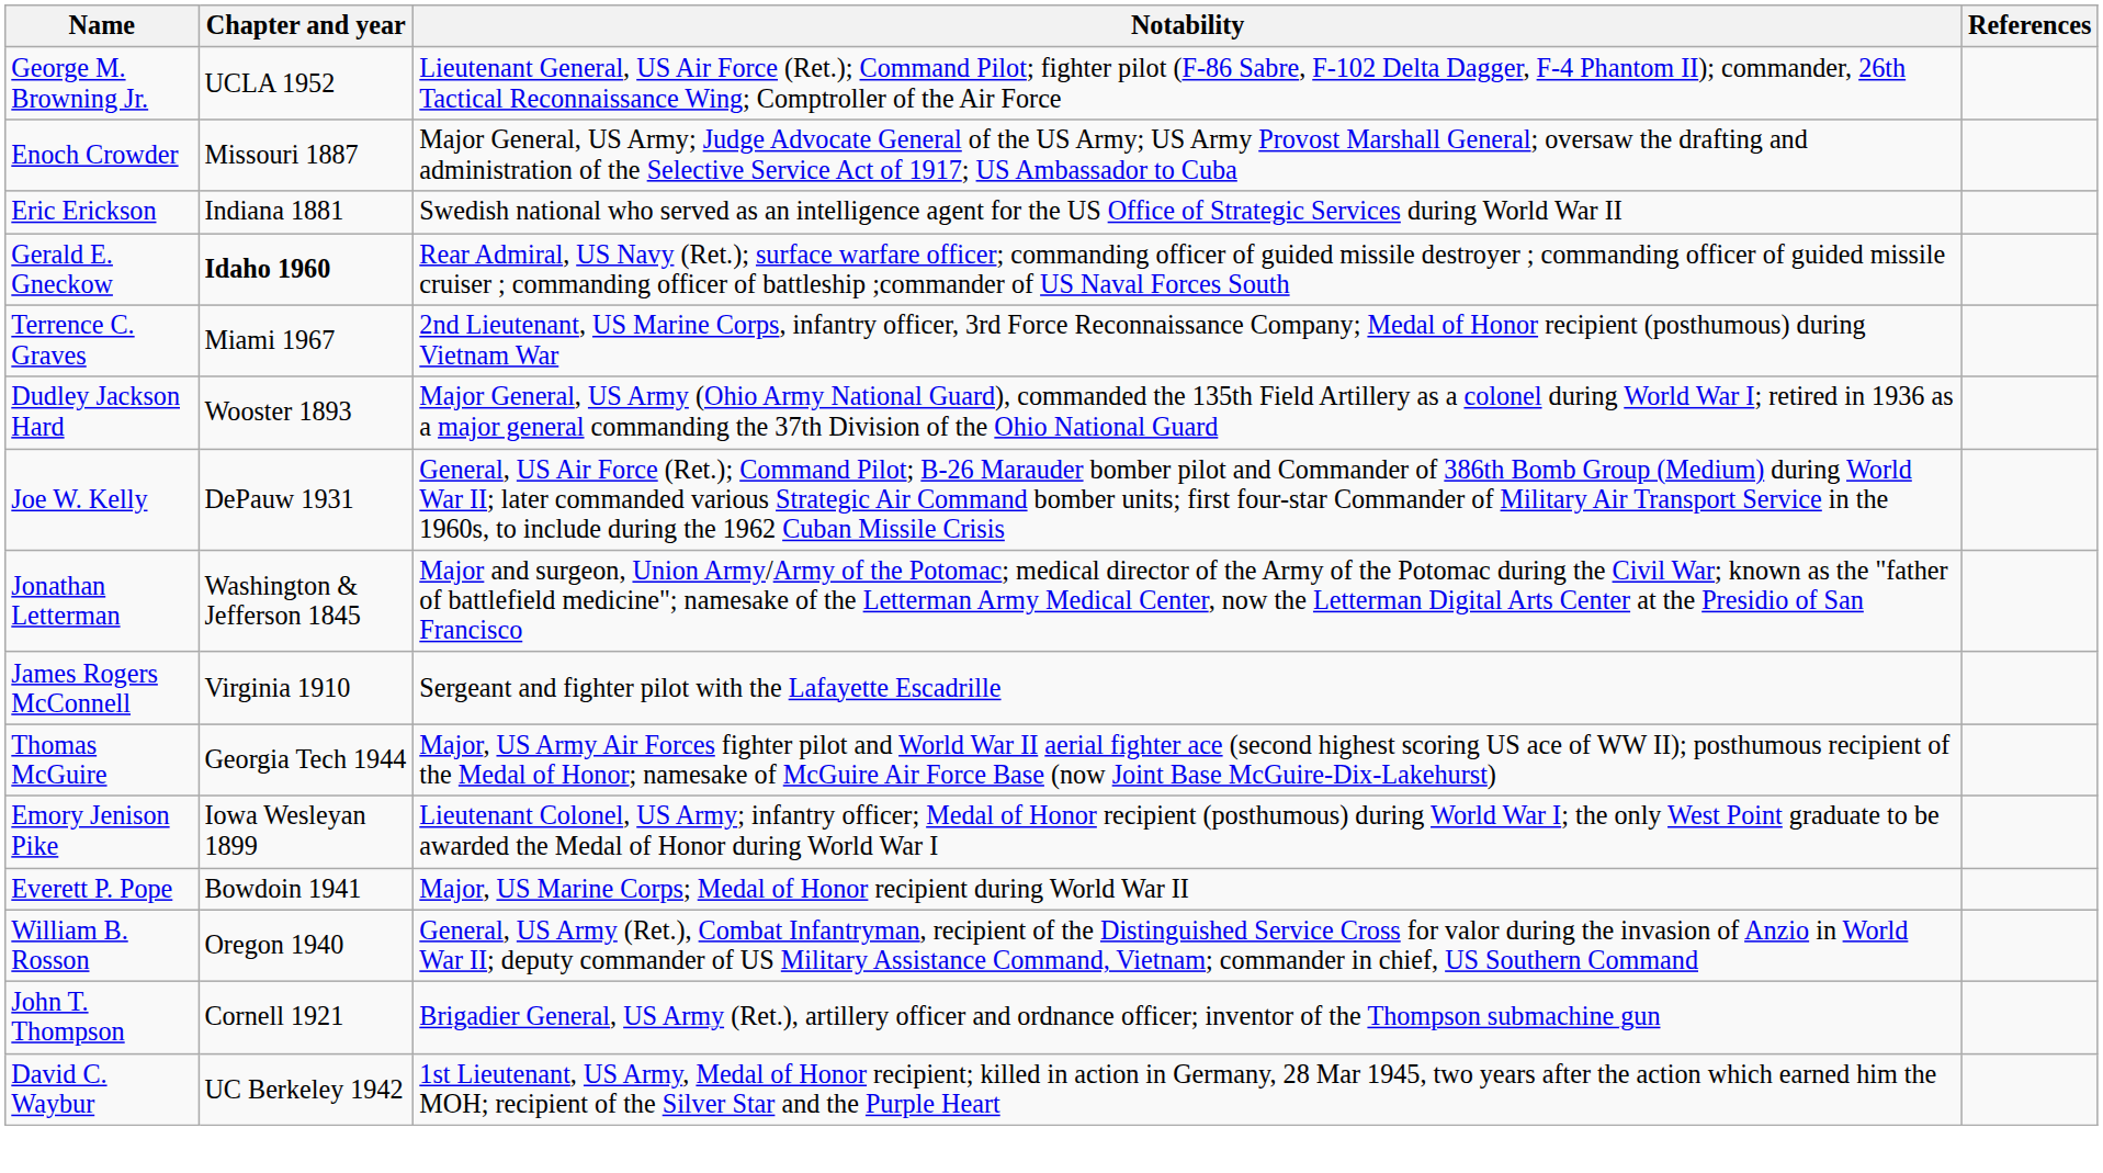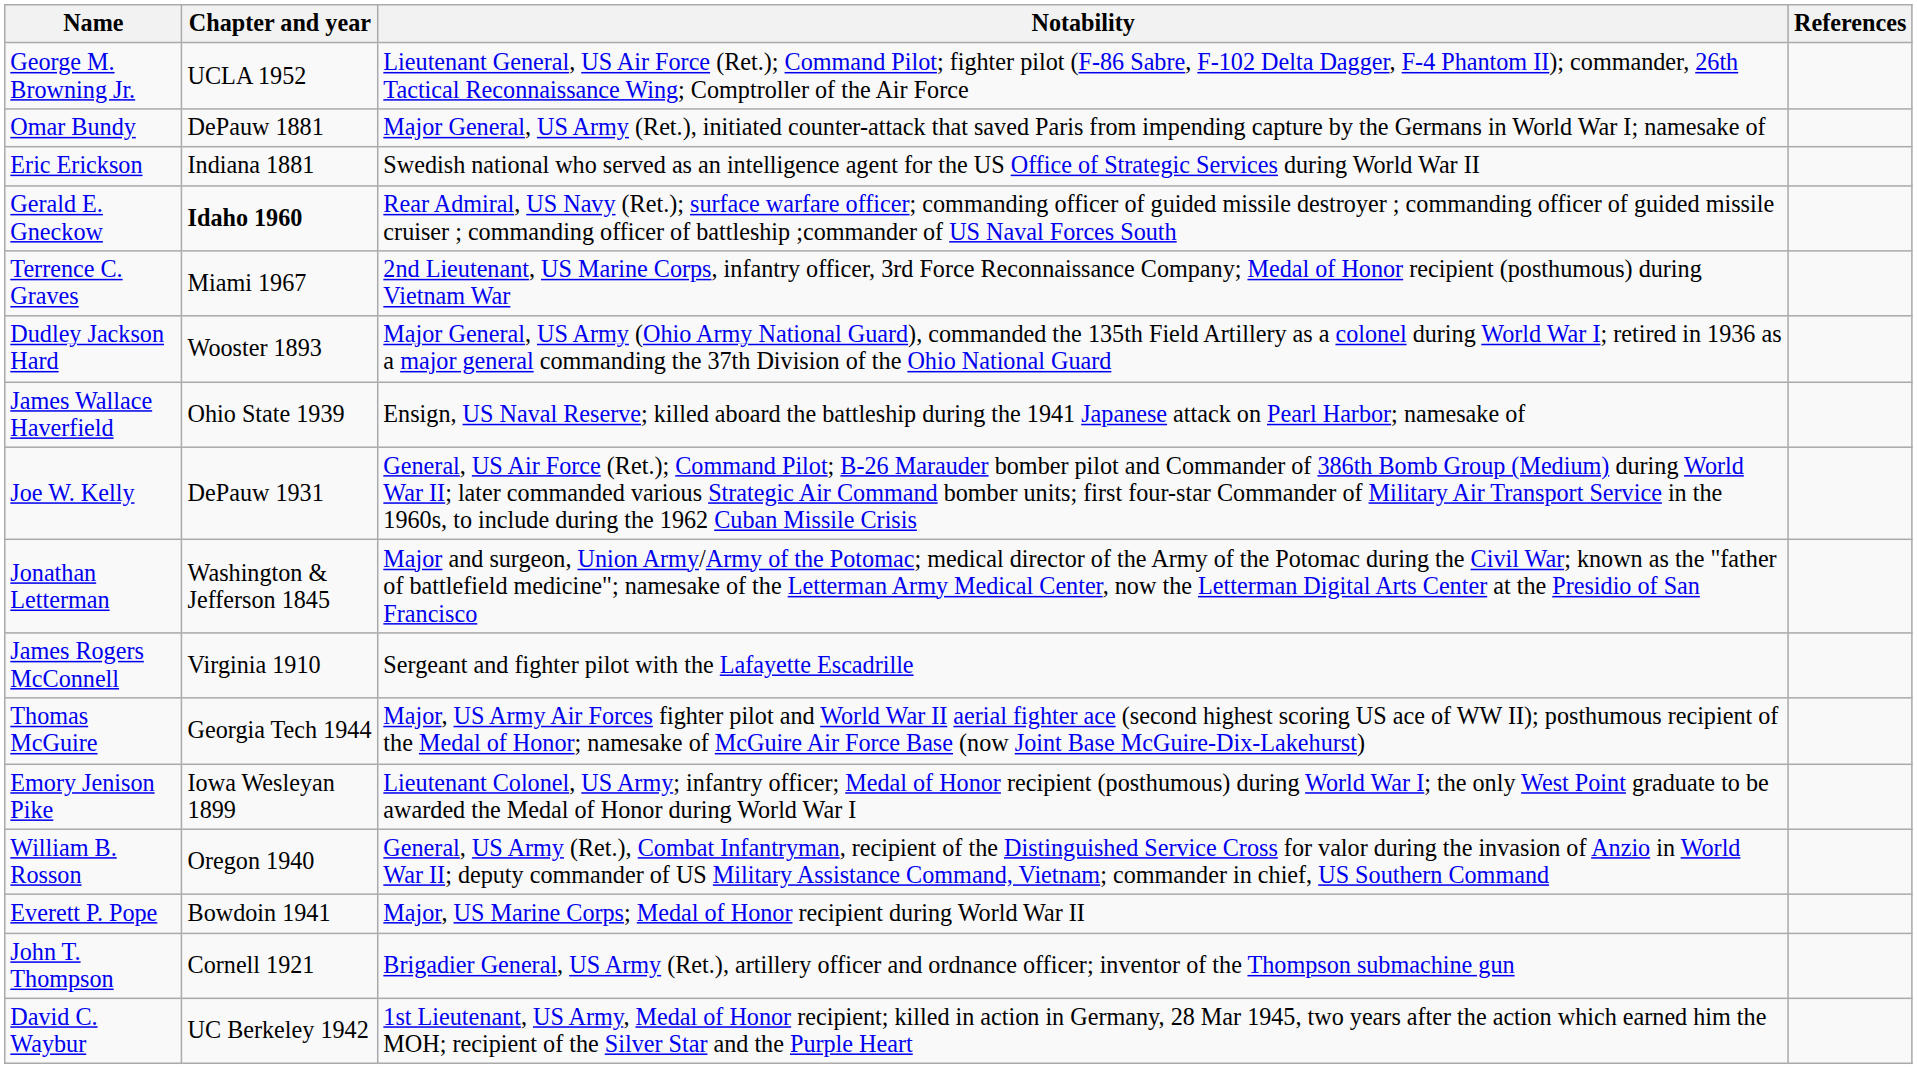+ row: Omar Bundy | DePauw 1881 | Major General, US Army (Ret.), initiated counter-attack that saved Paris from impending capture by the Germans in World War I; namesake of
- row: Enoch Crowder | Missouri 1887 | Major General, US Army; Judge Advocate General of the US Army; US Army Provost Marshall General; oversaw the drafting and administration of the Selective Service Act of 1917; US Ambassador to Cuba
+ row: James Wallace Haverfield | Ohio State 1939 | Ensign, US Naval Reserve; killed aboard the battleship during the 1941 Japanese attack on Pearl Harbor; namesake of
rows swapped: Everett P. Pope <-> William B. Rosson
